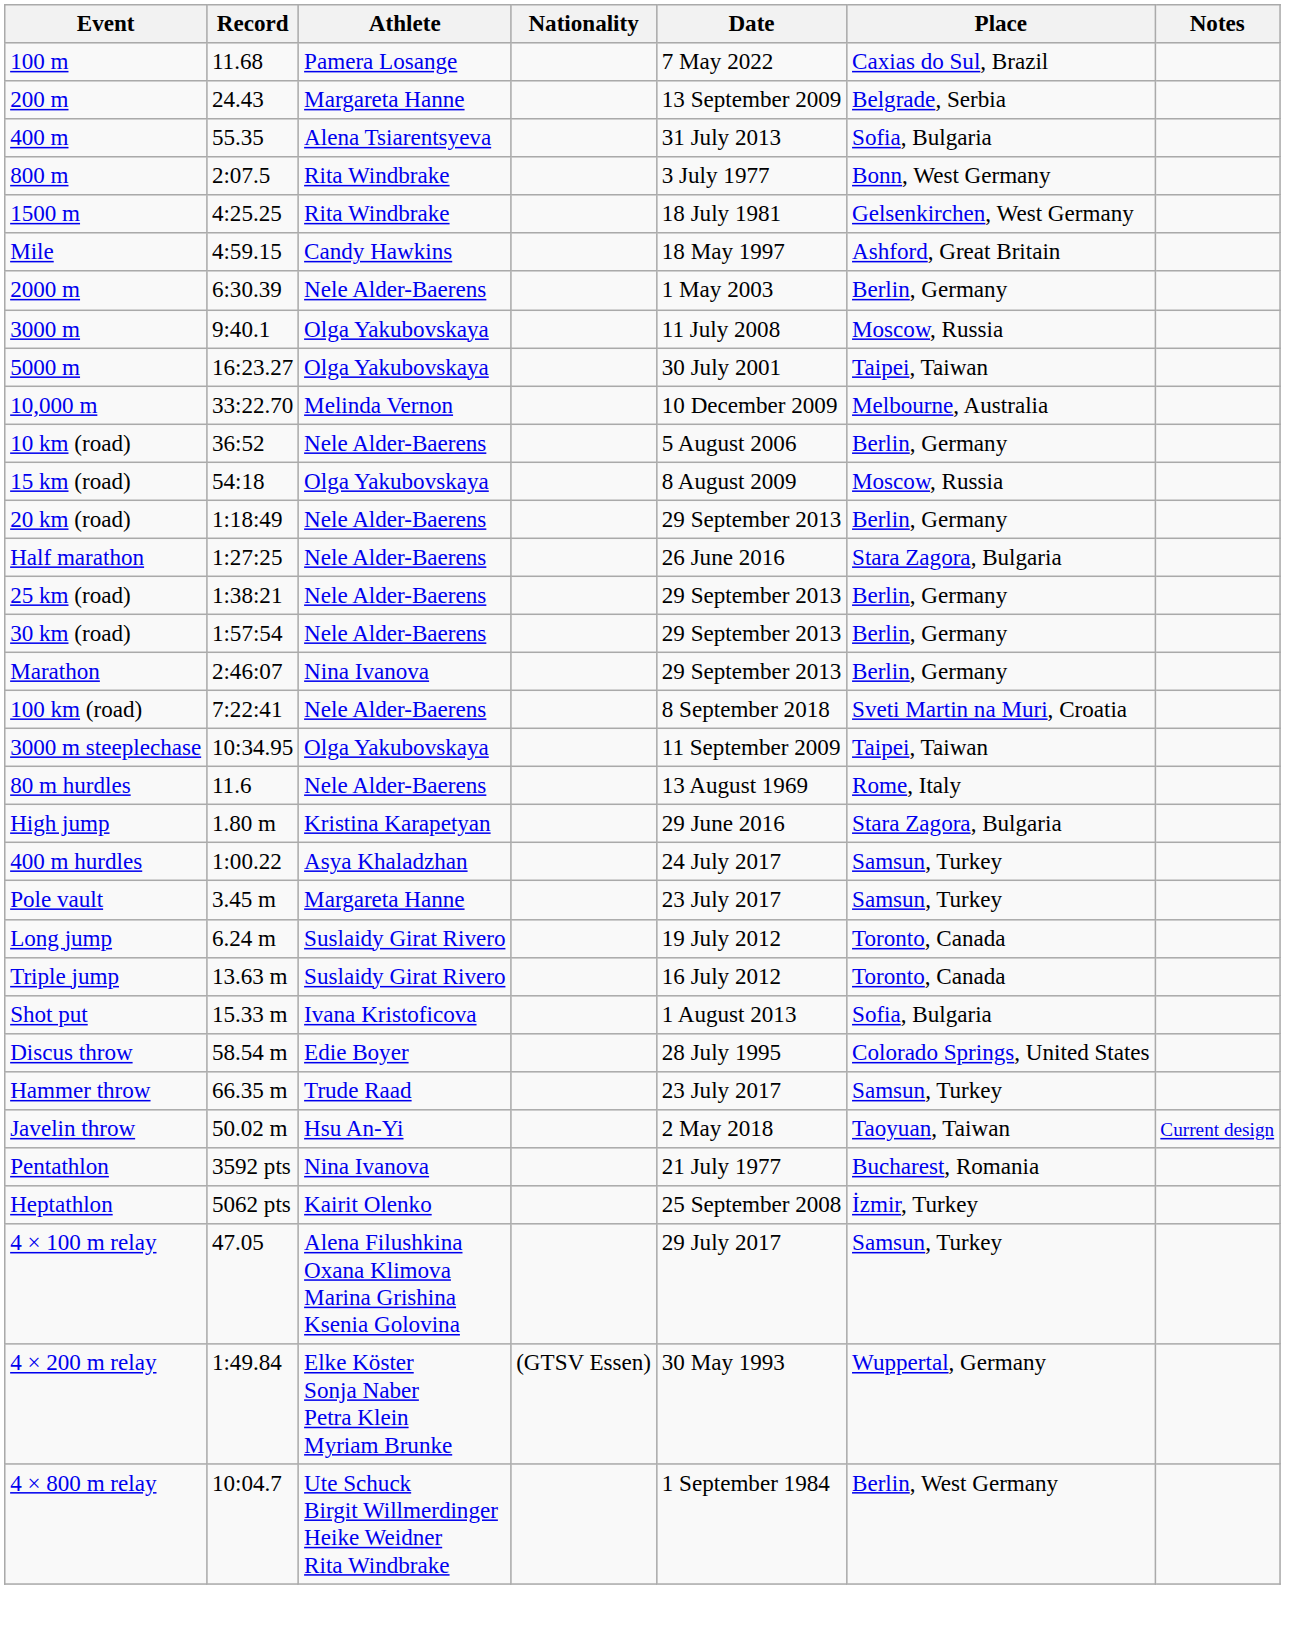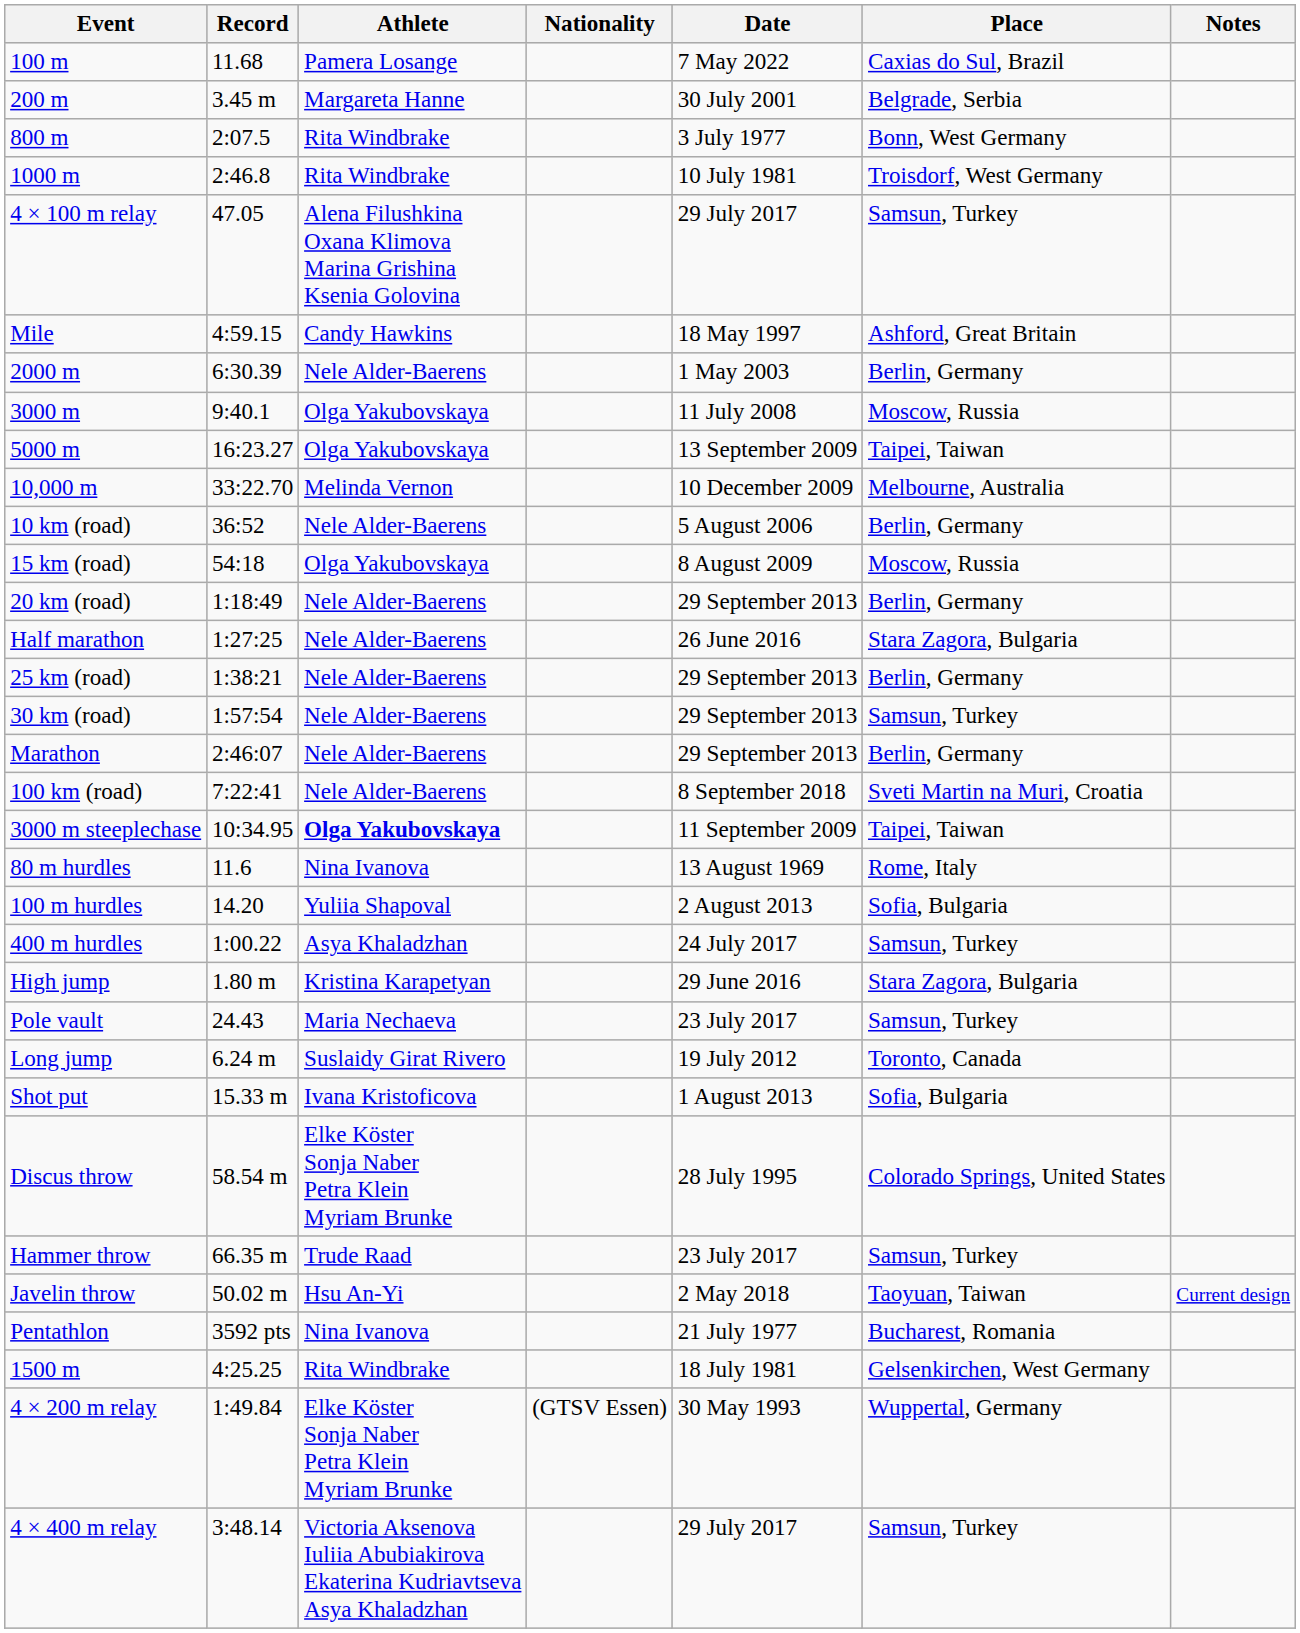200 m | Record: 24.43 -> 3.45 m
200 m | Date: 13 September 2009 -> 30 July 2001
- row: 400 m | 55.35 | Alena Tsiarentsyeva | 31 July 2013 | Sofia, Bulgaria
+ row: 1000 m | 2:46.8 | Rita Windbrake | 10 July 1981 | Troisdorf, West Germany
rows swapped: 1500 m <-> 4 × 100 m relay
5000 m | Date: 30 July 2001 -> 13 September 2009
30 km (road) | Place: Berlin, Germany -> Samsun, Turkey
Marathon | Athlete: Nina Ivanova -> Nele Alder-Baerens
3000 m steeplechase | Athlete: normal -> bold
80 m hurdles | Athlete: Nele Alder-Baerens -> Nina Ivanova
+ row: 100 m hurdles | 14.20 | Yuliia Shapoval | 2 August 2013 | Sofia, Bulgaria
rows swapped: 400 m hurdles <-> High jump
Pole vault | Record: 3.45 m -> 24.43
Pole vault | Athlete: Margareta Hanne -> Maria Nechaeva
- row: Triple jump | 13.63 m | Suslaidy Girat Rivero | 16 July 2012 | Toronto, Canada
Discus throw | Athlete: Edie Boyer -> Elke Köster Sonja Naber Petra Klein Myriam Brunke
- row: Heptathlon | 5062 pts | Kairit Olenko | 25 September 2008 | İzmir, Turkey
+ row: 4 × 400 m relay | 3:48.14 | Victoria Aksenova Iuliia Abubiakirova Ekaterina Kudriavtseva Asya Khaladzhan | 29 July 2017 | Samsun, Turkey
- row: 4 × 800 m relay | 10:04.7 | Ute Schuck Birgit Willmerdinger Heike Weidner Rita Windbrake | 1 September 1984 | Berlin, West Germany
